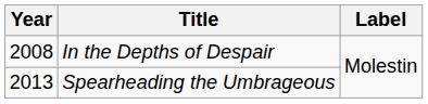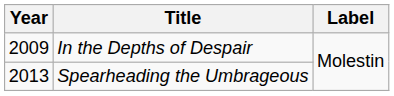In the Depths of Despair | Year: 2008 -> 2009
